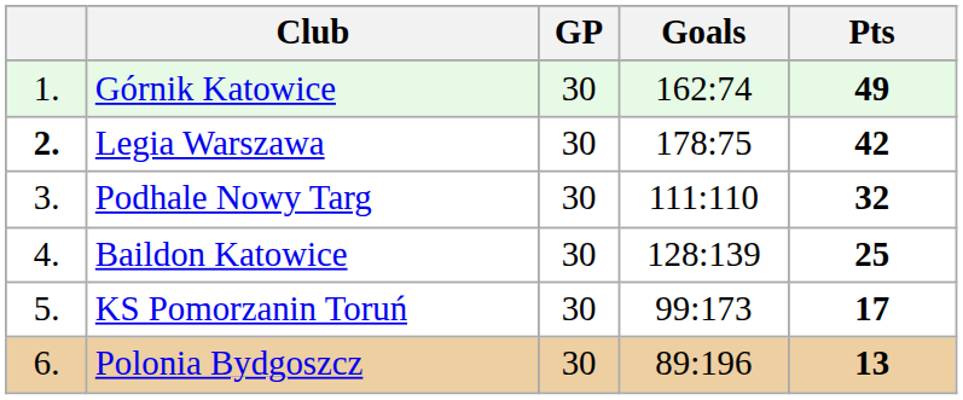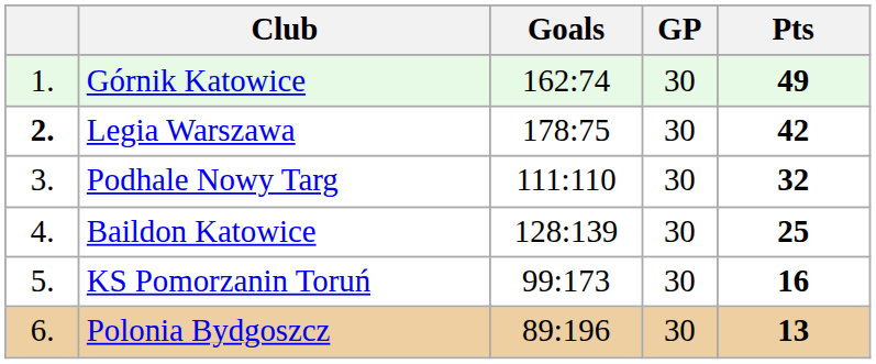columns swapped: GP <-> Goals
KS Pomorzanin Toruń | Pts: 17 -> 16
